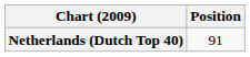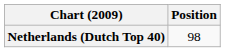Netherlands (Dutch Top 40) | Position: 91 -> 98
